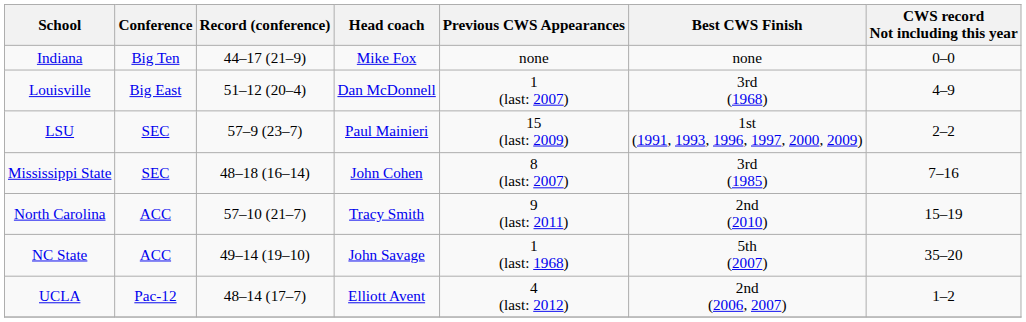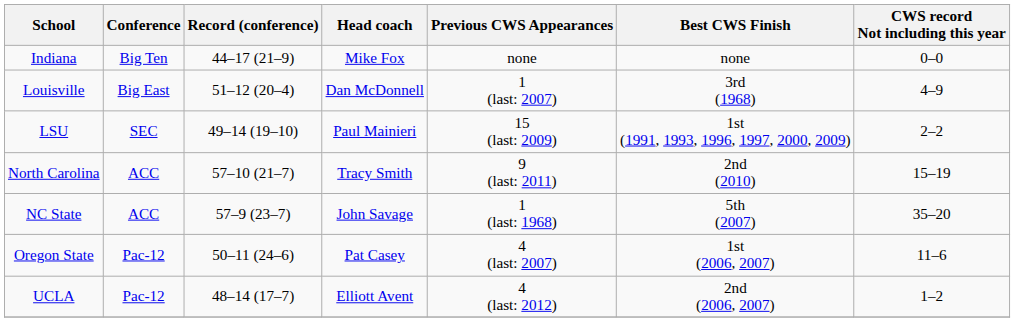LSU | Record (conference): 57–9 (23–7) -> 49–14 (19–10)
- row: Mississippi State | SEC | 48–18 (16–14) | John Cohen | 8 (last: 2007) | 3rd (1985) | 7–16
NC State | Record (conference): 49–14 (19–10) -> 57–9 (23–7)
+ row: Oregon State | Pac-12 | 50–11 (24–6) | Pat Casey | 4 (last: 2007) | 1st (2006, 2007) | 11–6
